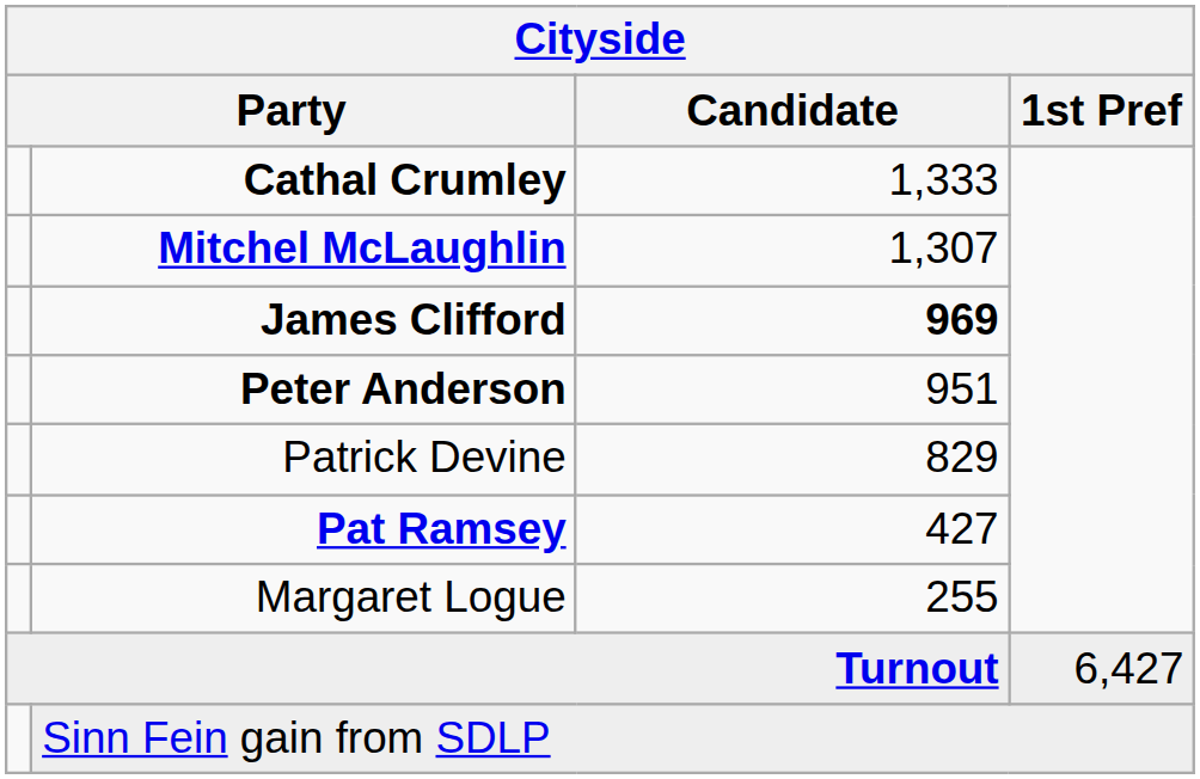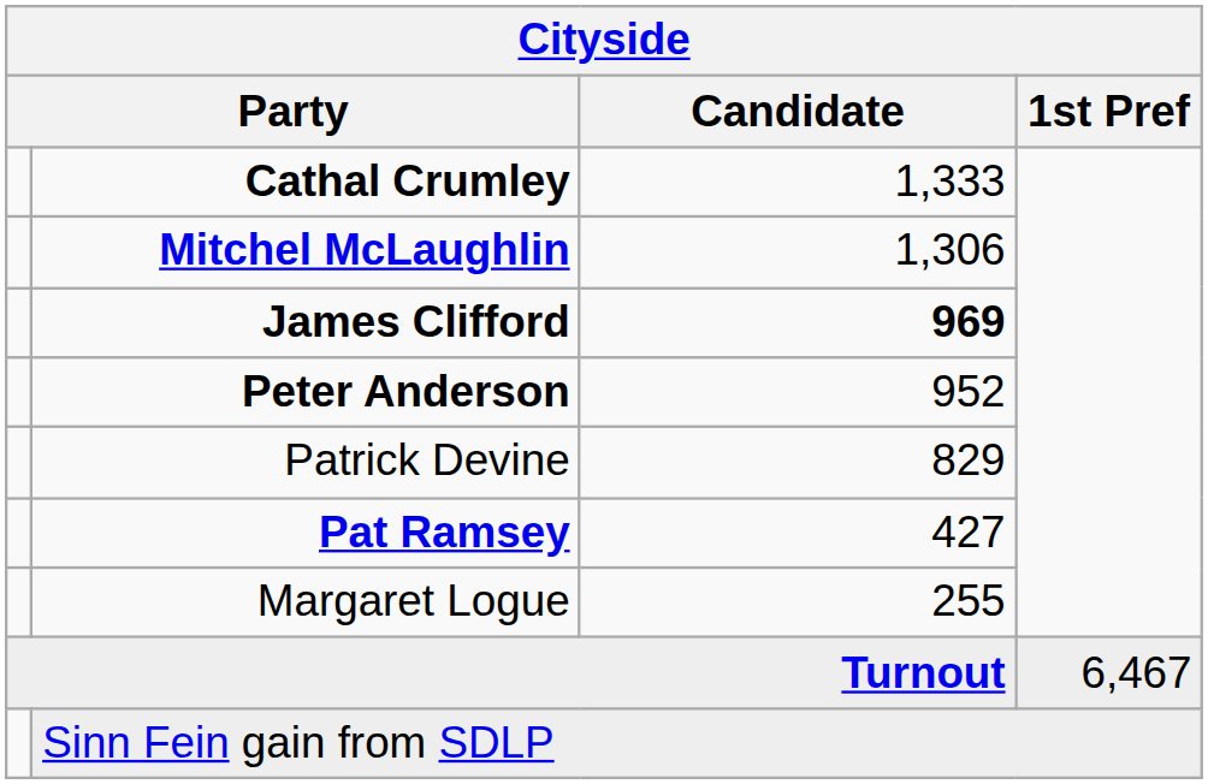Mitchel McLaughlin | Candidate: 1,307 -> 1,306
Peter Anderson | Candidate: 951 -> 952
Turnout | 1st Pref: 6,427 -> 6,467
